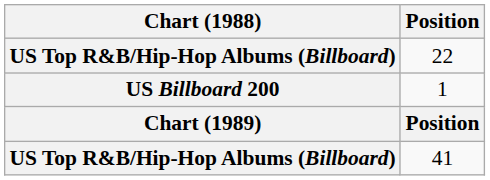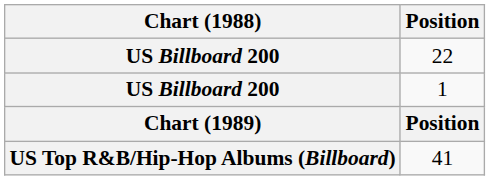22 | Chart (1988): US Top R&B/Hip-Hop Albums (Billboard) -> US Billboard 200
